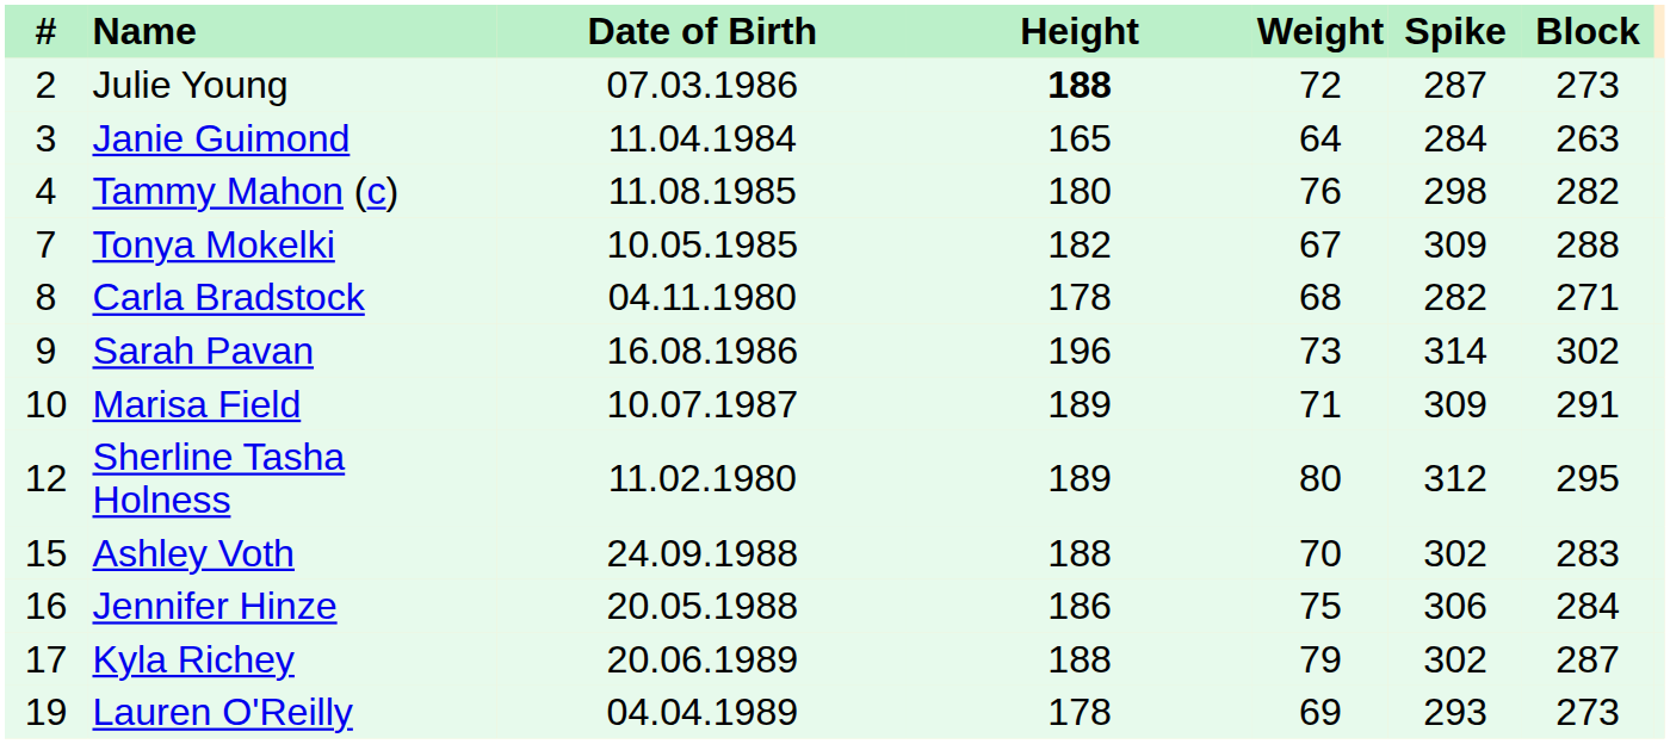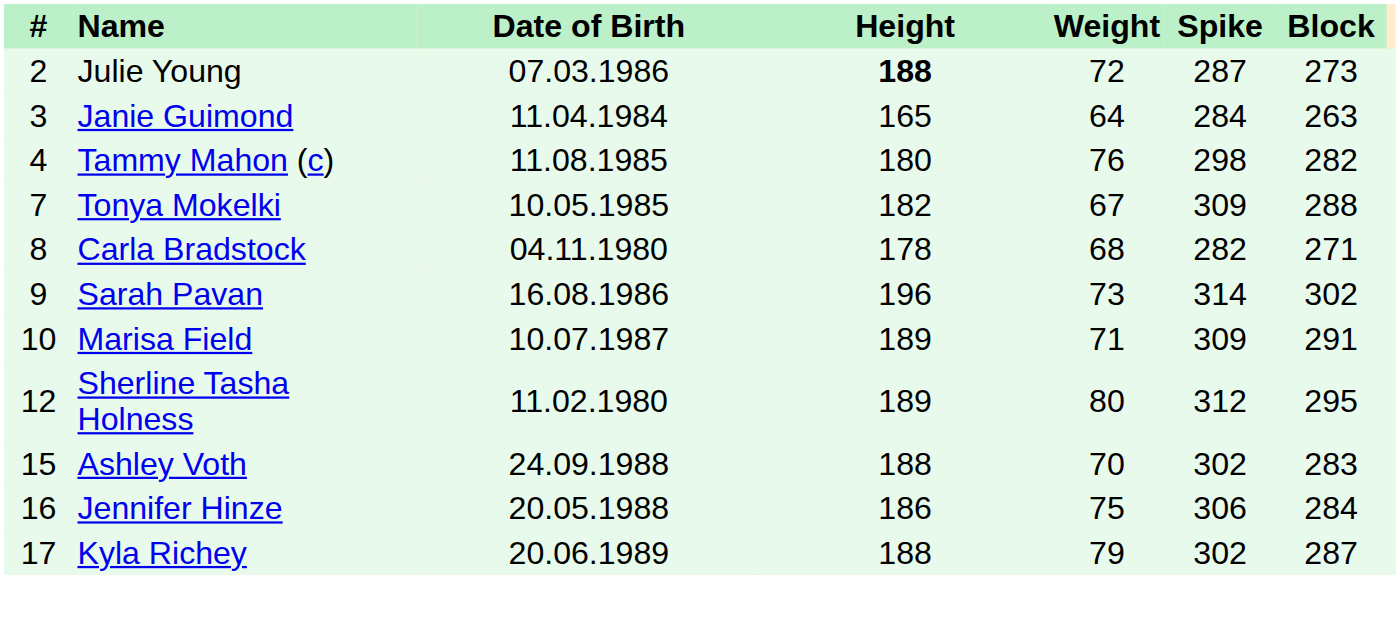- row: 19 | Lauren O'Reilly | 04.04.1989 | 178 | 69 | 293 | 273
